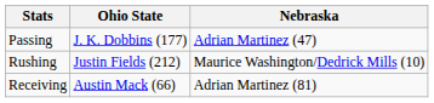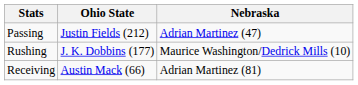Passing | Ohio State: J. K. Dobbins (177) -> Justin Fields (212)
Rushing | Ohio State: Justin Fields (212) -> J. K. Dobbins (177)
